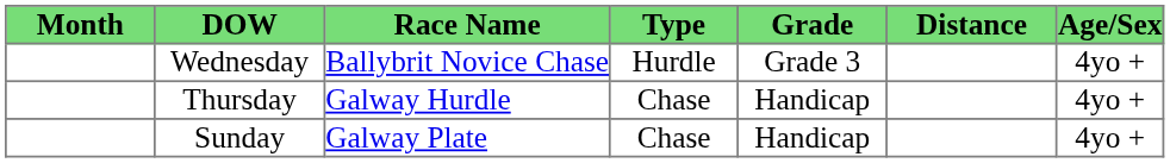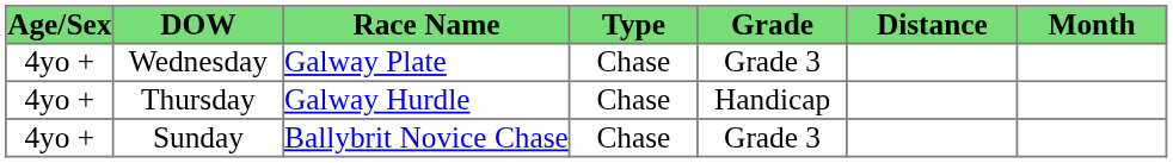columns swapped: Month <-> Age/Sex
Wednesday | Race Name: Ballybrit Novice Chase -> Galway Plate
Wednesday | Type: Hurdle -> Chase
Sunday | Race Name: Galway Plate -> Ballybrit Novice Chase
Sunday | Grade: Handicap -> Grade 3
